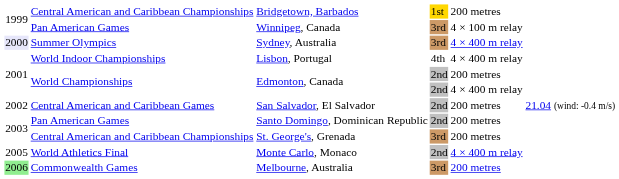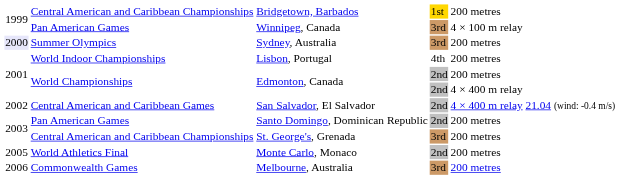Sydney, Australia | column 5: 4 × 400 m relay -> 200 metres
Lisbon, Portugal | column 5: 4 × 400 m relay -> 200 metres
San Salvador, El Salvador | column 5: 200 metres -> 4 × 400 m relay
Monte Carlo, Monaco | column 5: 4 × 400 m relay -> 200 metres
Melbourne, Australia | column 1: lightgreen background -> no background
